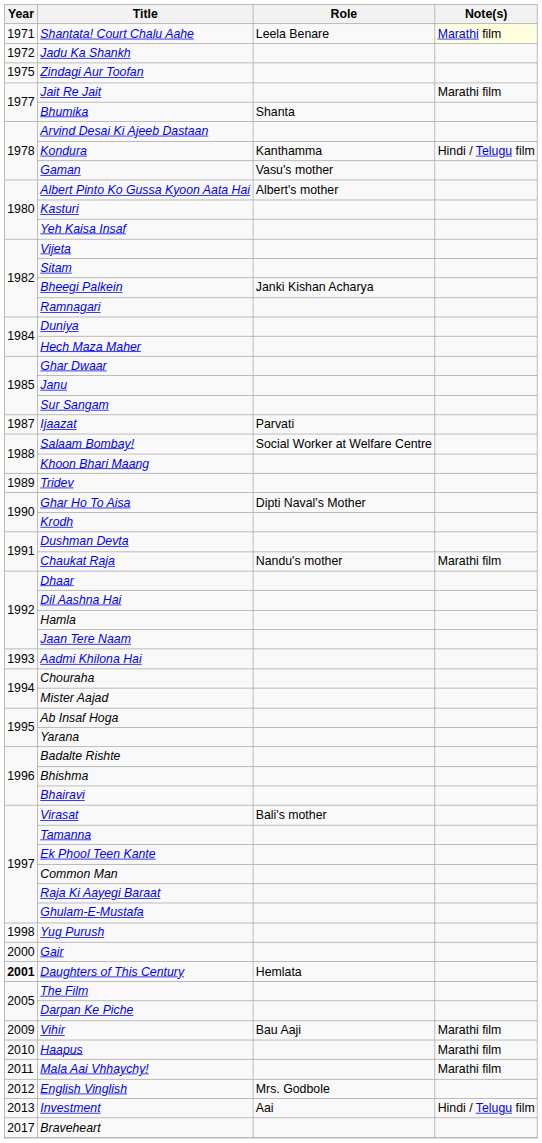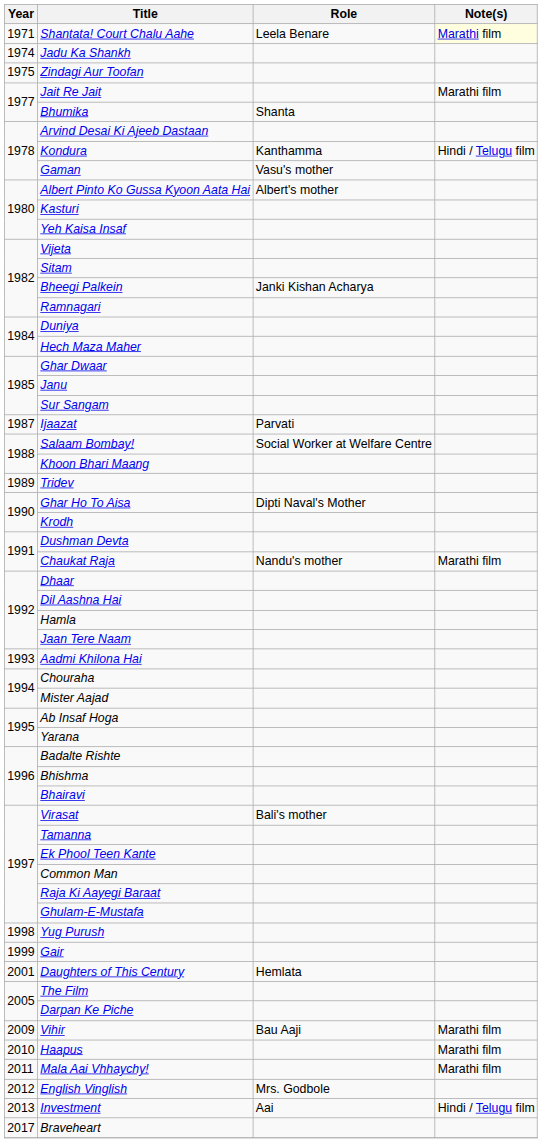Jadu Ka Shankh | Year: 1972 -> 1974
Gair | Year: 2000 -> 1999
Daughters of This Century | Year: bold -> normal
